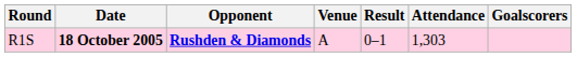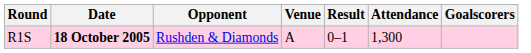R1S | Opponent: bold -> normal
R1S | Attendance: 1,303 -> 1,300
